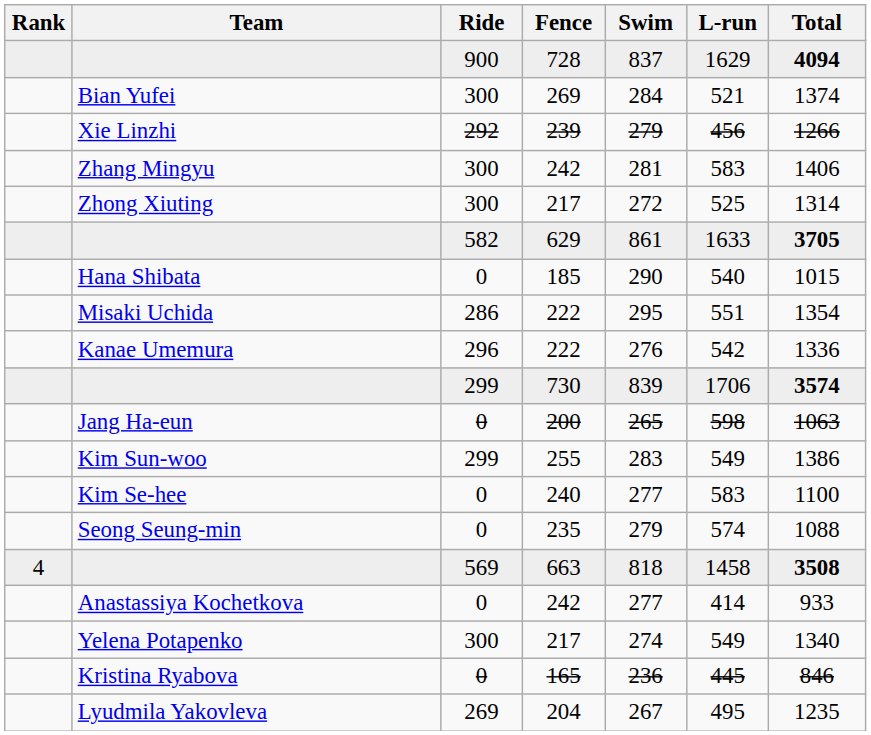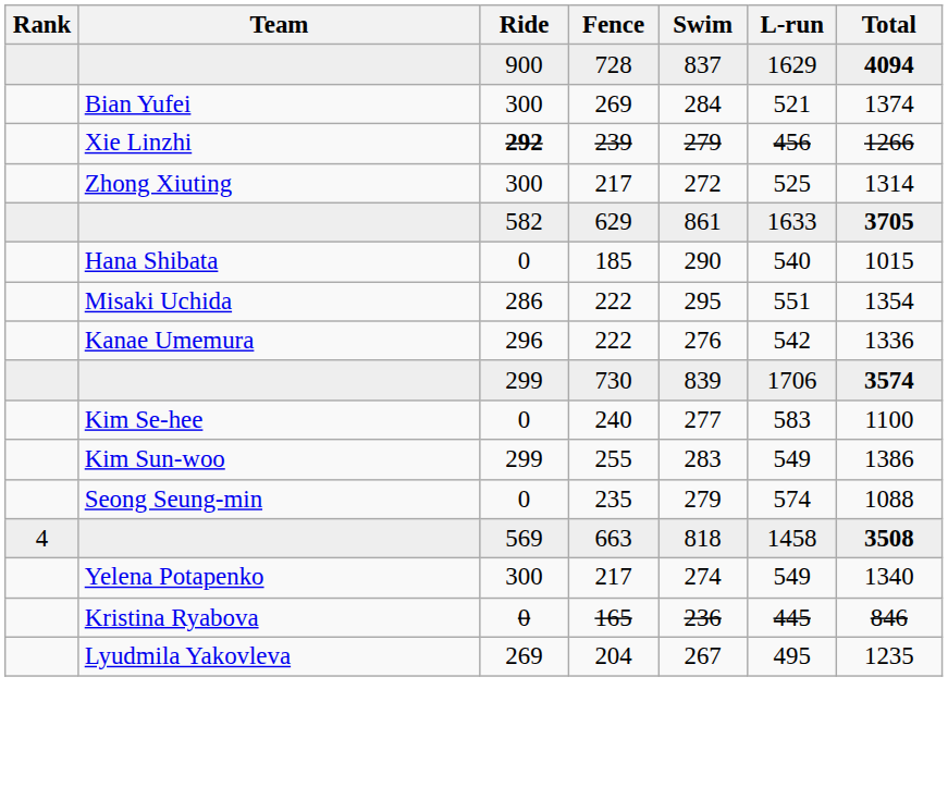Xie Linzhi | Ride: normal -> bold
- row: Zhang Mingyu | 300 | 242 | 281 | 583 | 1406
- row: Jang Ha-eun | 0 | 200 | 265 | 598 | 1063
rows swapped: Kim Se-hee <-> Kim Sun-woo
- row: Anastassiya Kochetkova | 0 | 242 | 277 | 414 | 933
